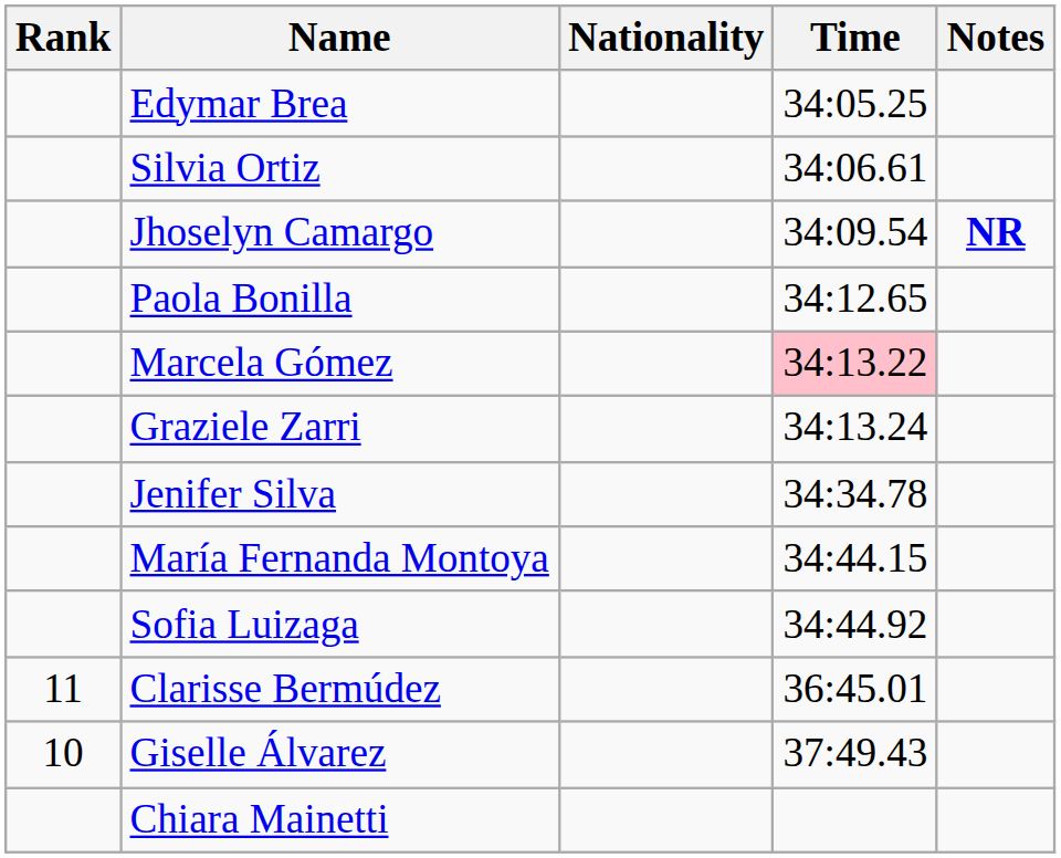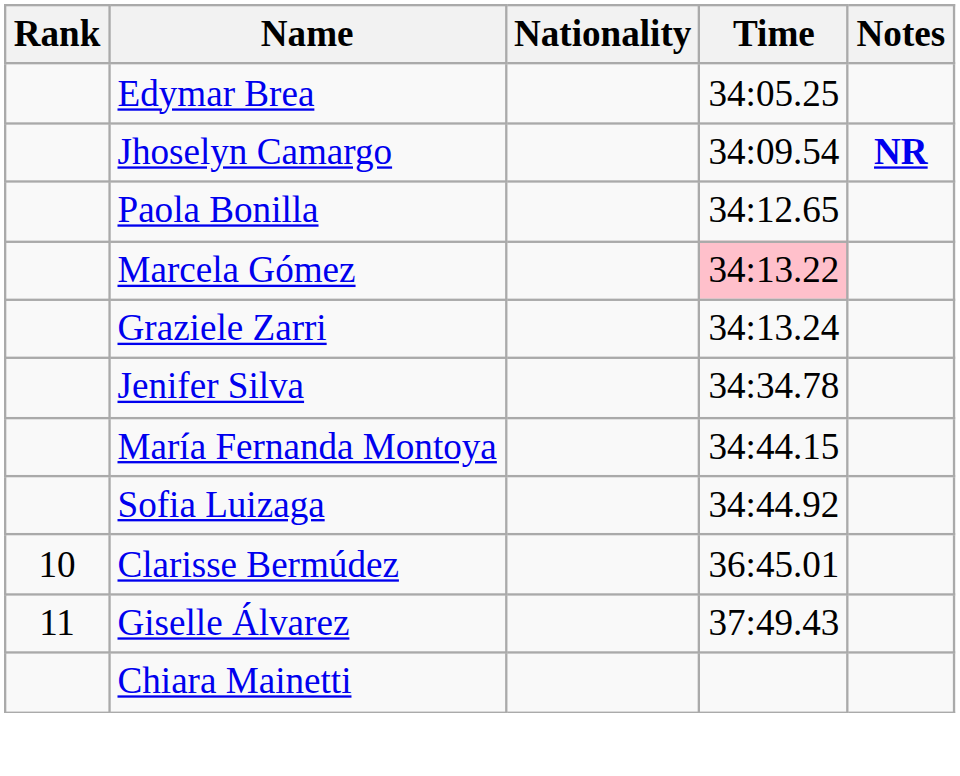- row: Silvia Ortiz | 34:06.61
Clarisse Bermúdez | Rank: 11 -> 10
Giselle Álvarez | Rank: 10 -> 11
